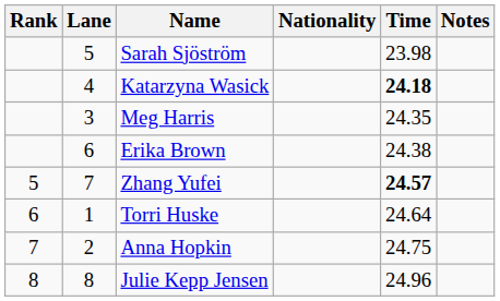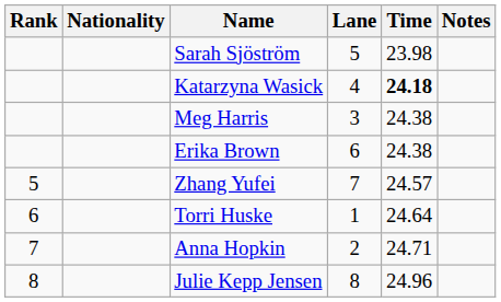columns swapped: Lane <-> Nationality
Meg Harris | Time: 24.35 -> 24.38
Zhang Yufei | Time: bold -> normal
Anna Hopkin | Time: 24.75 -> 24.71
